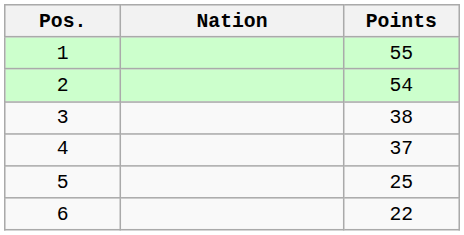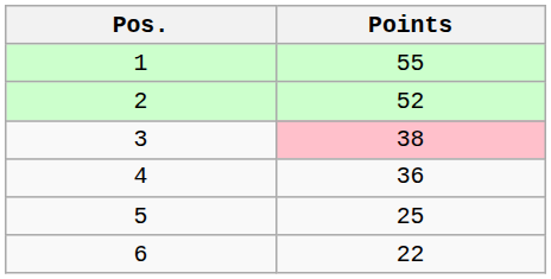- column: Nation
2 | Points: 54 -> 52
3 | Points: no background -> pink background
4 | Points: 37 -> 36
